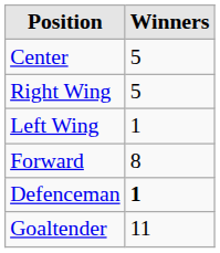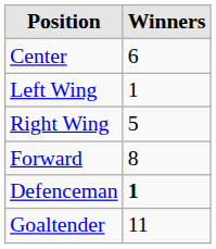Center | Winners: 5 -> 6
rows swapped: Right Wing <-> Left Wing
